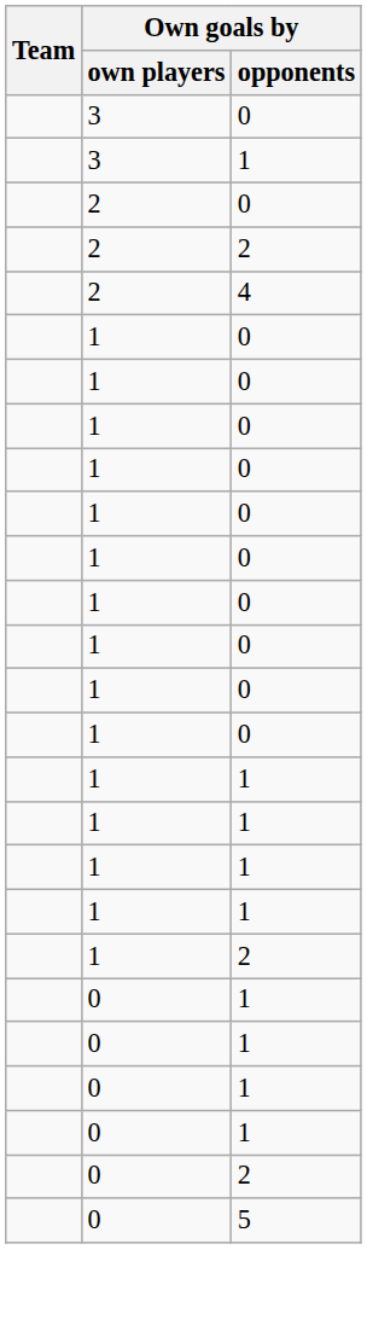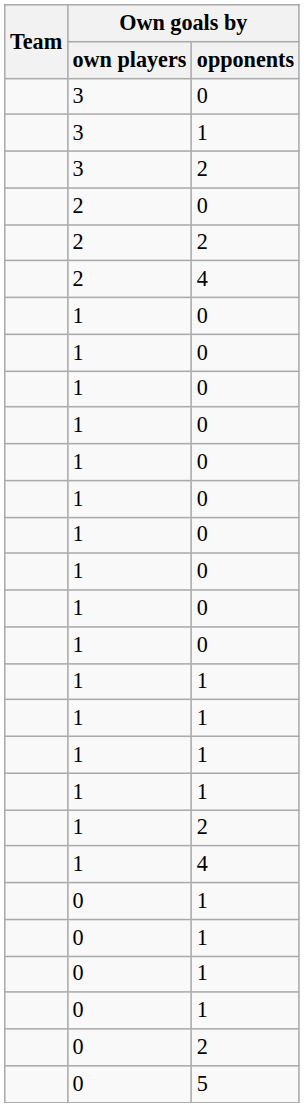+ row: 3 | 2
+ row: 1 | 4
